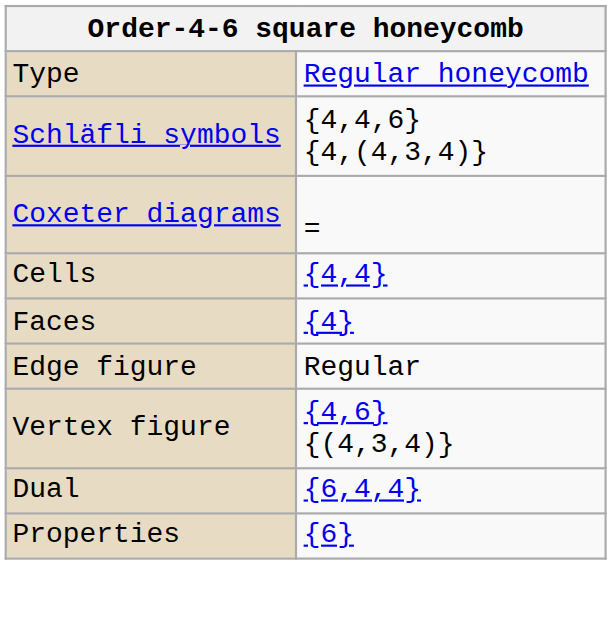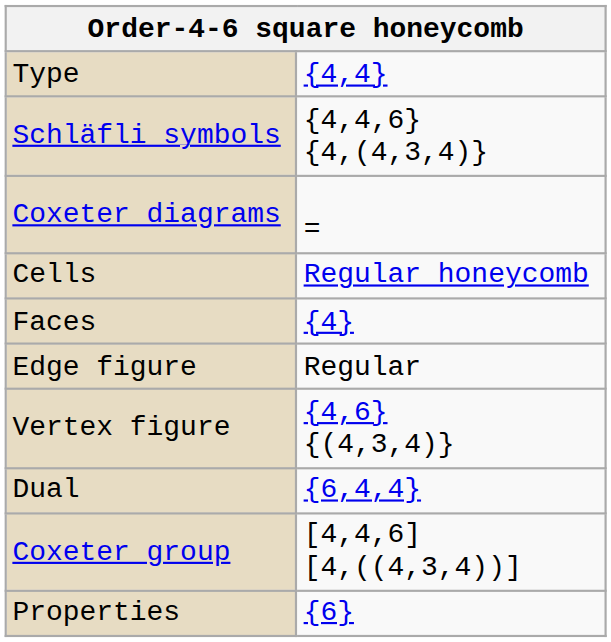Type | column 2: Regular honeycomb -> {4,4}
Cells | column 2: {4,4} -> Regular honeycomb
+ row: Coxeter group | [4,4,6] [4,((4,3,4))]
